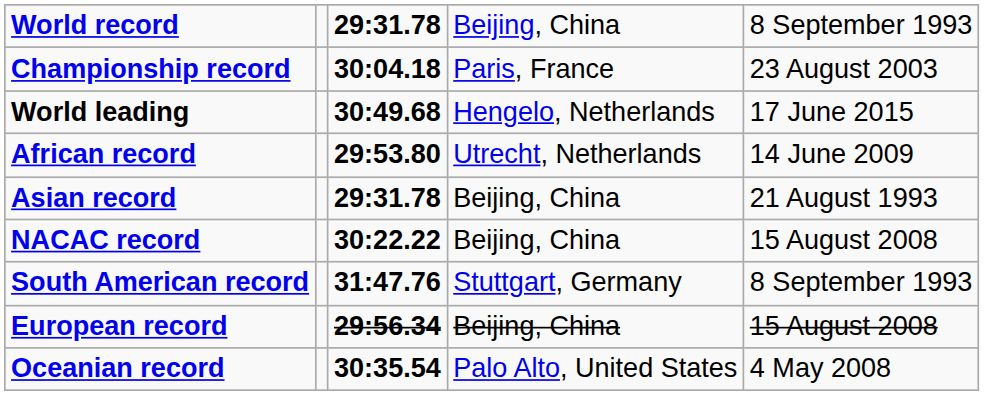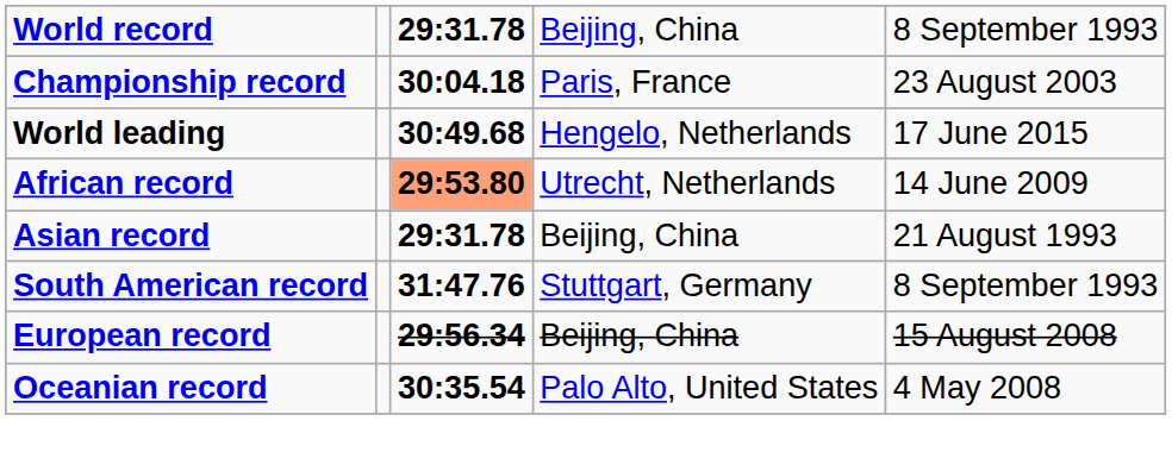African record | column 3: no background -> lightsalmon background
- row: NACAC record | 30:22.22 | Beijing, China | 15 August 2008
